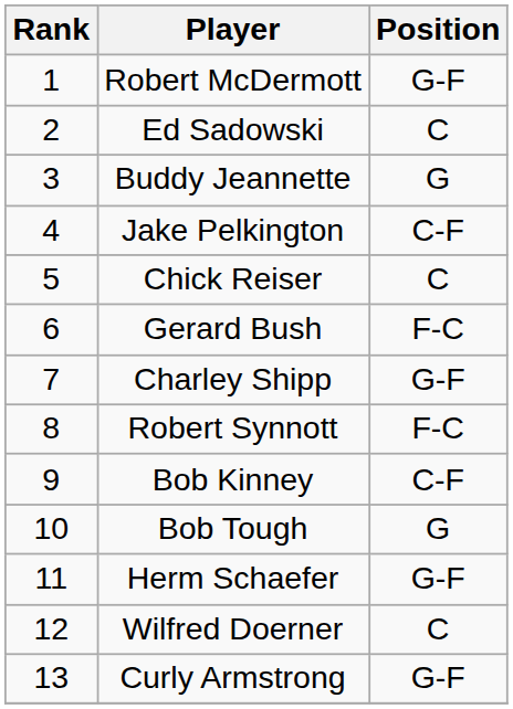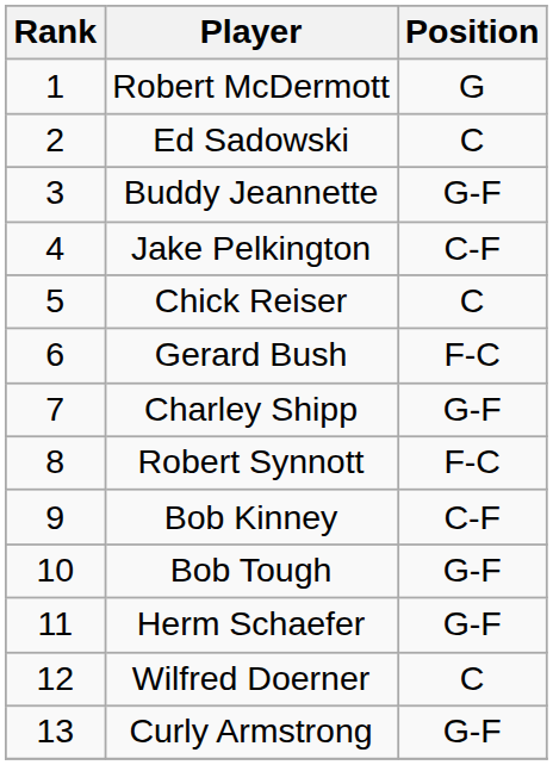Robert McDermott | Position: G-F -> G
Buddy Jeannette | Position: G -> G-F
Bob Tough | Position: G -> G-F
